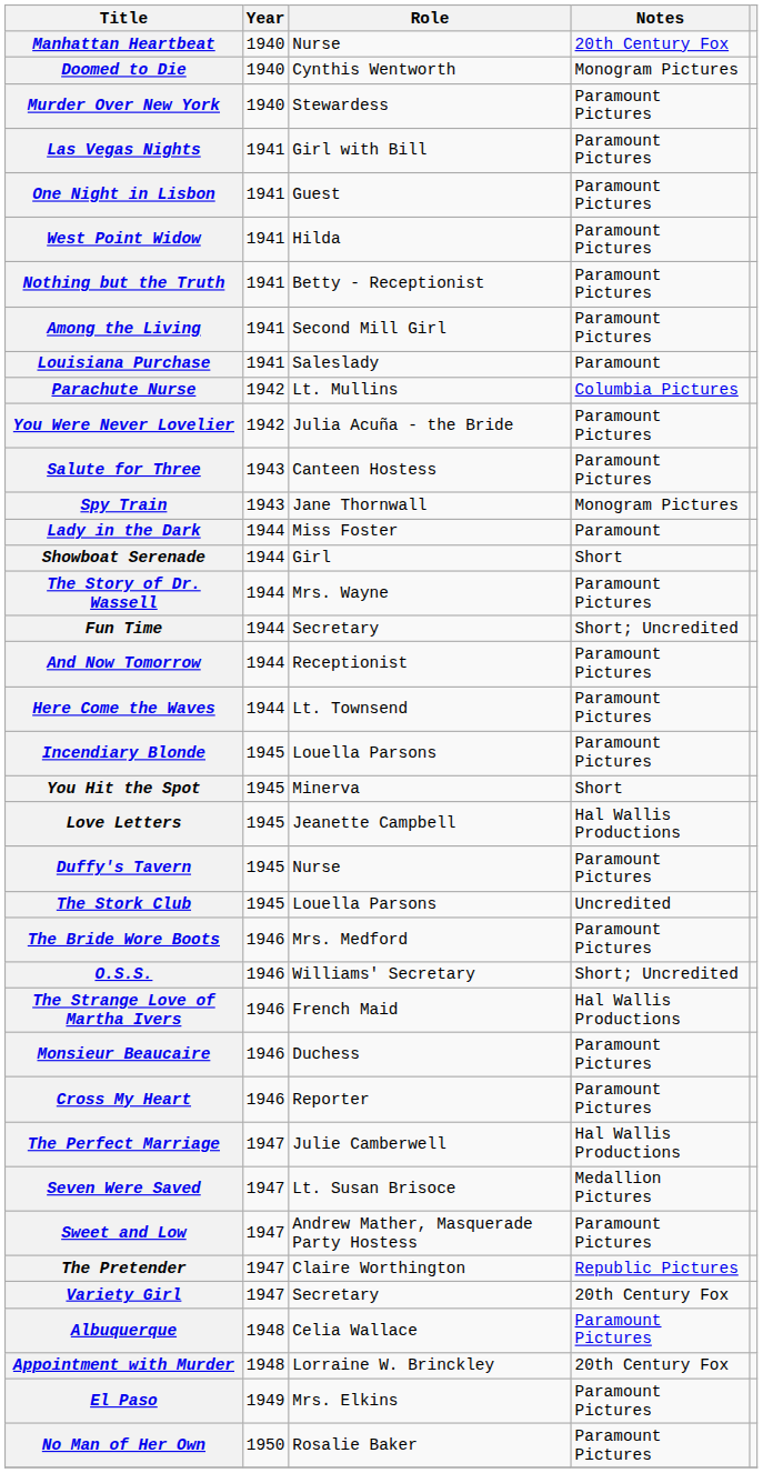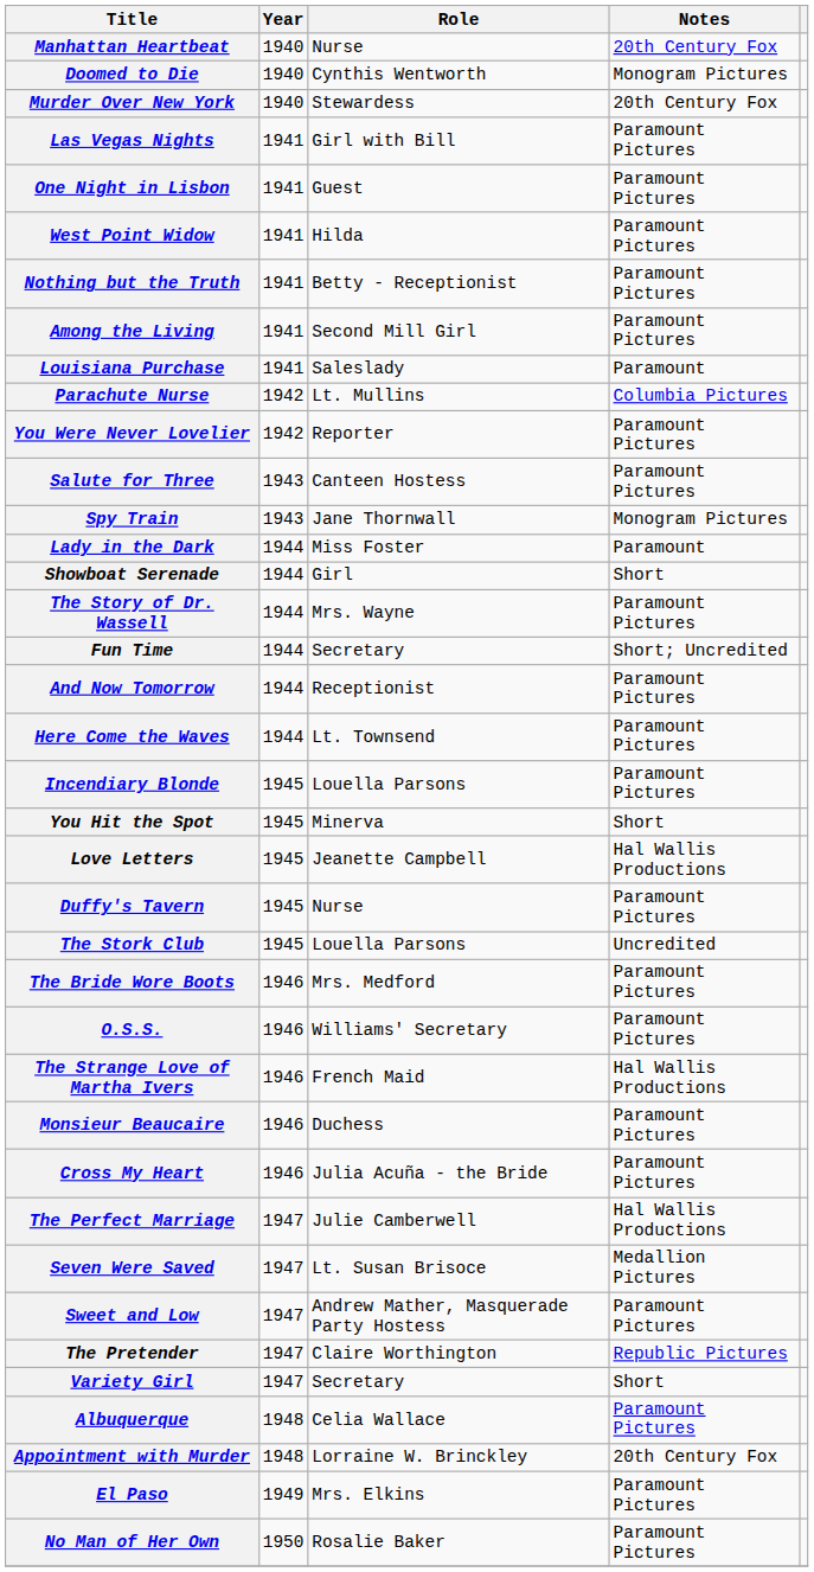Murder Over New York | Notes: Paramount Pictures -> 20th Century Fox
You Were Never Lovelier | Role: Julia Acuña - the Bride -> Reporter
O.S.S. | Notes: Short; Uncredited -> Paramount Pictures
Cross My Heart | Role: Reporter -> Julia Acuña - the Bride
Variety Girl | Notes: 20th Century Fox -> Short
